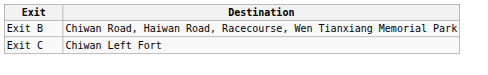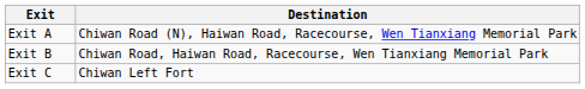+ row: Exit A | Chiwan Road (N), Haiwan Road, Racecourse, Wen Tianxiang Memorial Park
